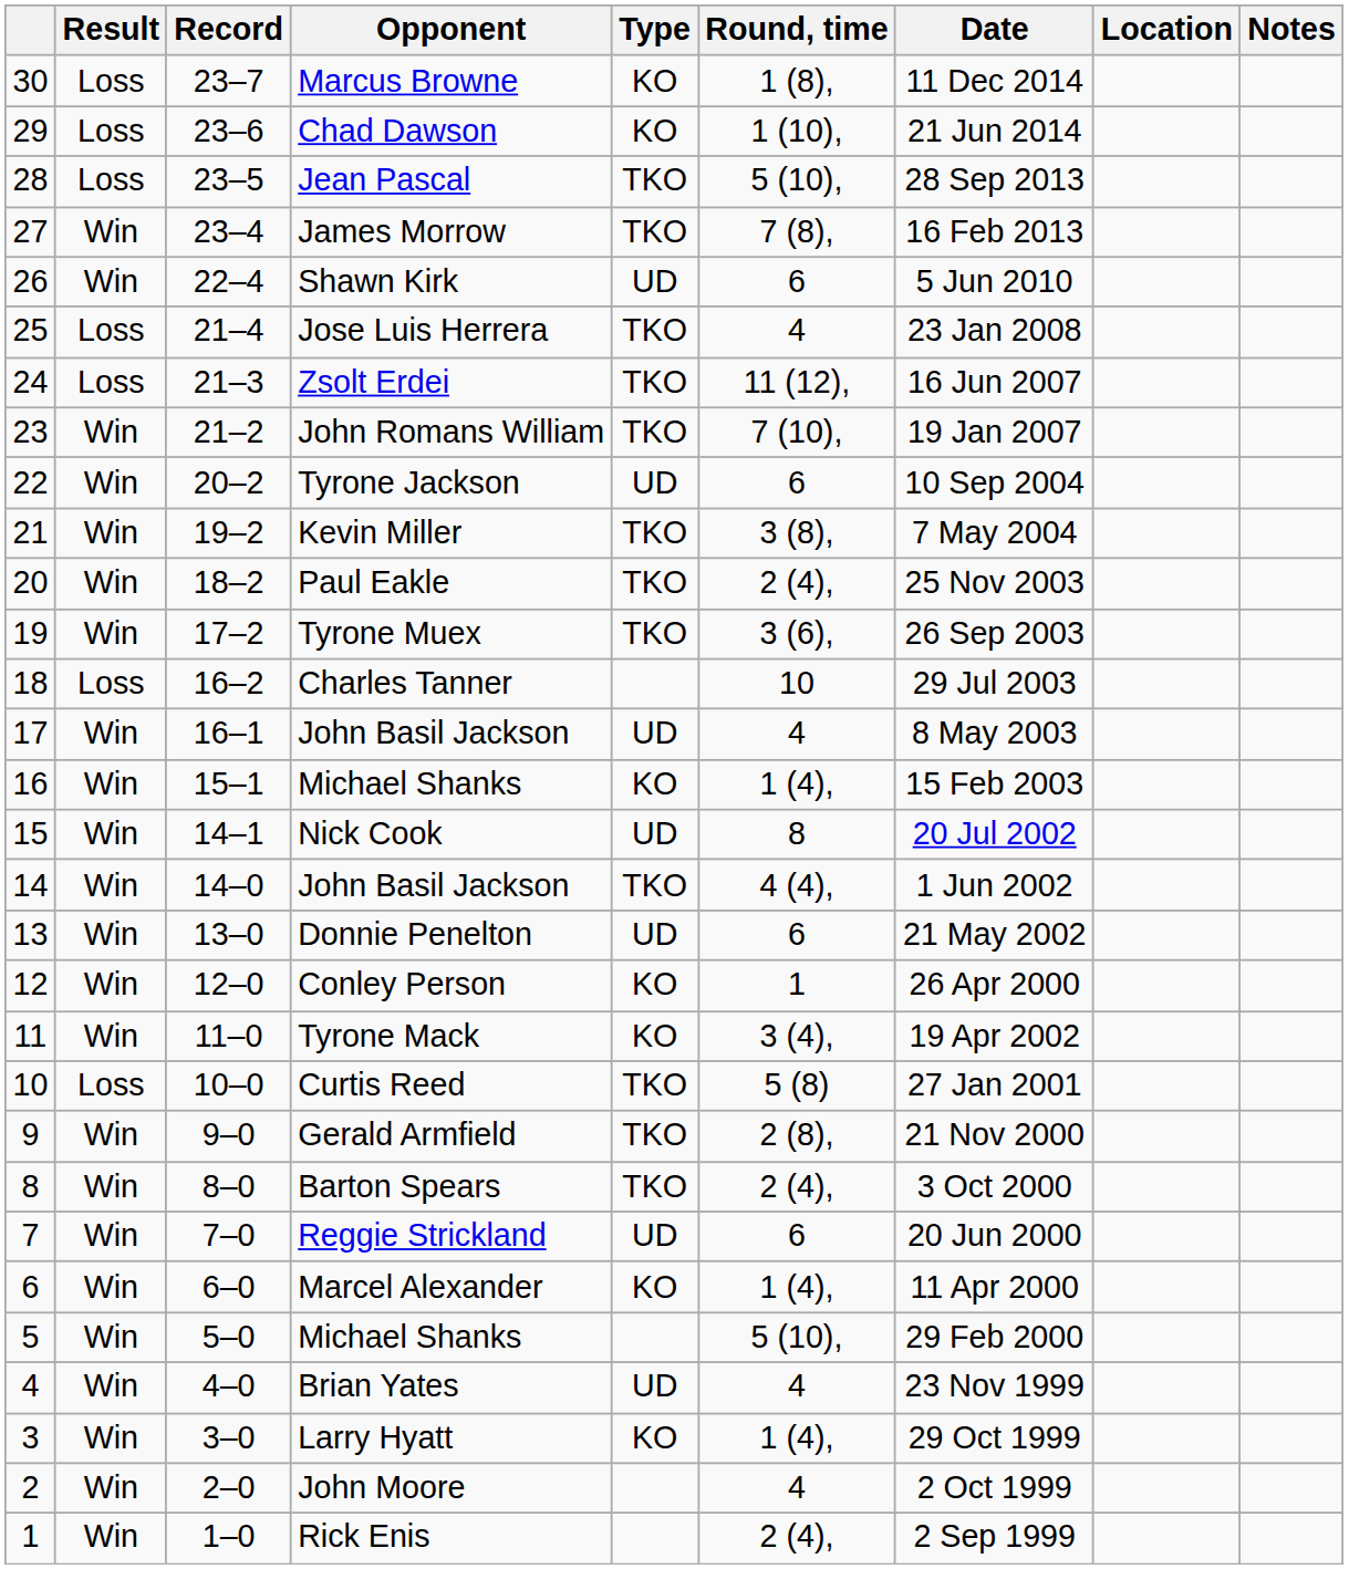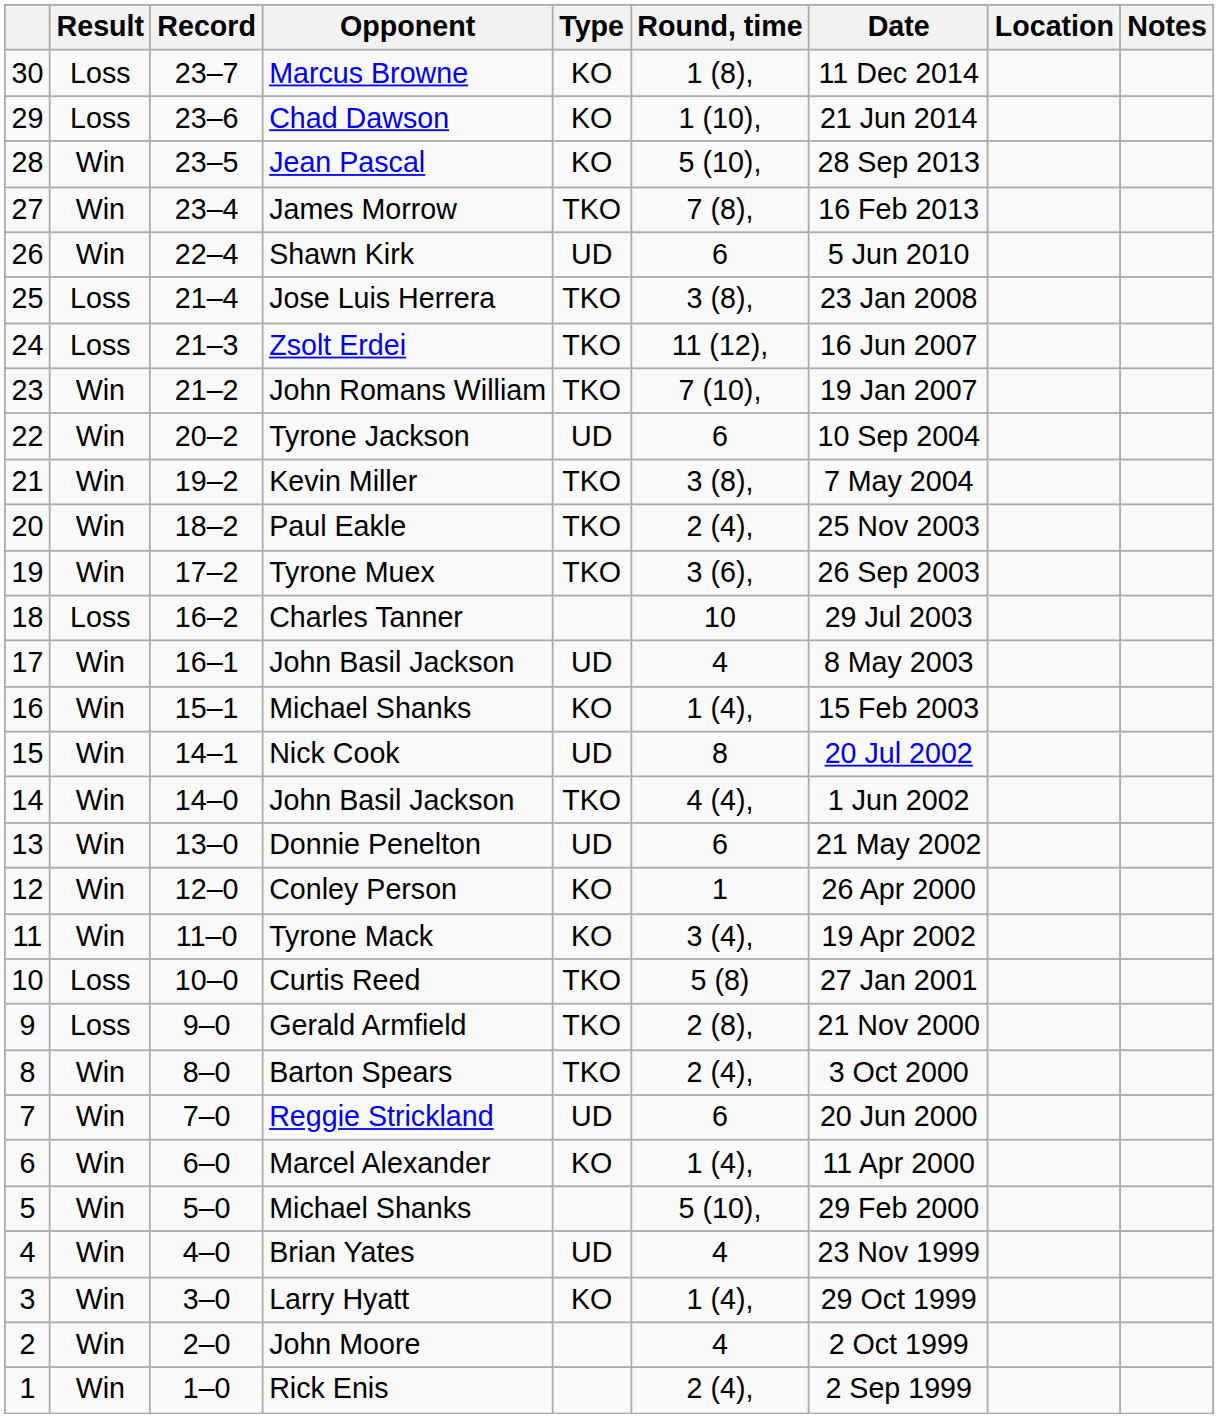Jean Pascal | Result: Loss -> Win
Jean Pascal | Type: TKO -> KO
Jose Luis Herrera | Round, time: 4 -> 3 (8),
Gerald Armfield | Result: Win -> Loss
